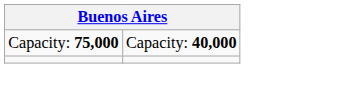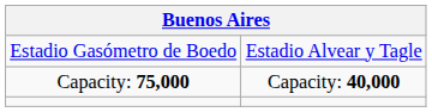+ row: Estadio Gasómetro de Boedo | Estadio Alvear y Tagle
